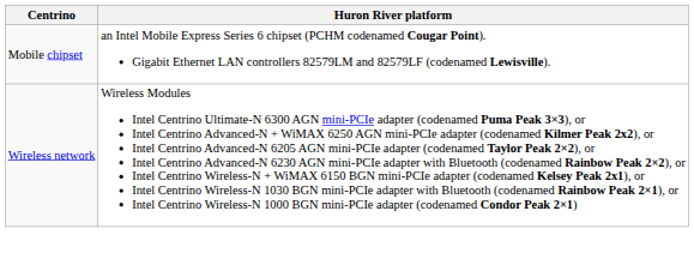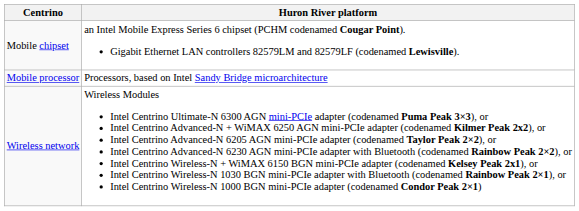+ row: Mobile processor | Processors, based on Intel Sandy Bridge microarchitecture
